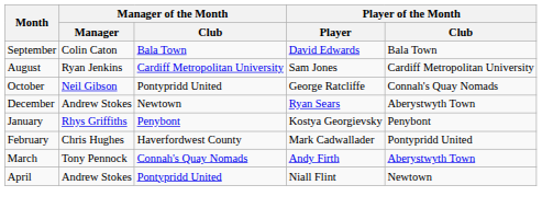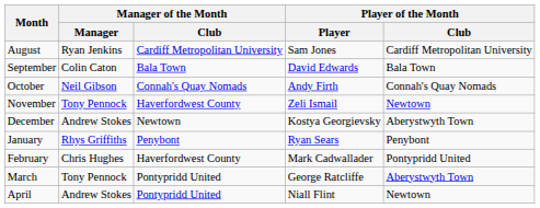rows swapped: August <-> September
October | Manager of the Month / Club: Pontypridd United -> Connah's Quay Nomads
October | Player of the Month / Player: George Ratcliffe -> Andy Firth
+ row: November | Tony Pennock | Haverfordwest County | Zeli Ismail | Newtown
December | Player of the Month / Player: Ryan Sears -> Kostya Georgievsky
January | Player of the Month / Player: Kostya Georgievsky -> Ryan Sears
March | Manager of the Month / Club: Connah's Quay Nomads -> Pontypridd United
March | Player of the Month / Player: Andy Firth -> George Ratcliffe
